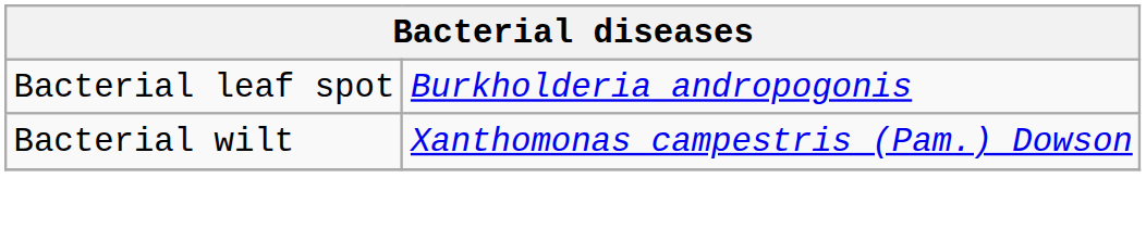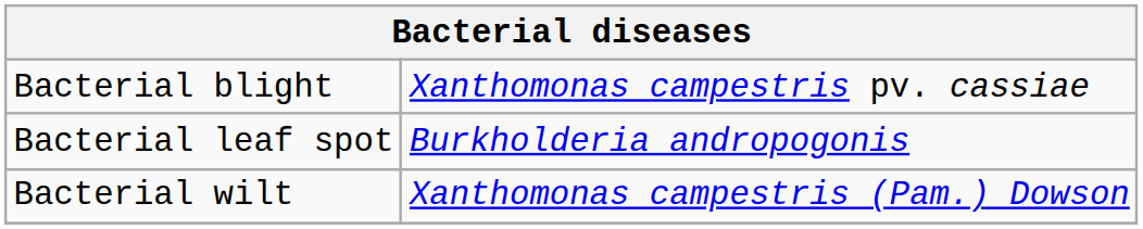+ row: Bacterial blight | Xanthomonas campestris pv. cassiae
